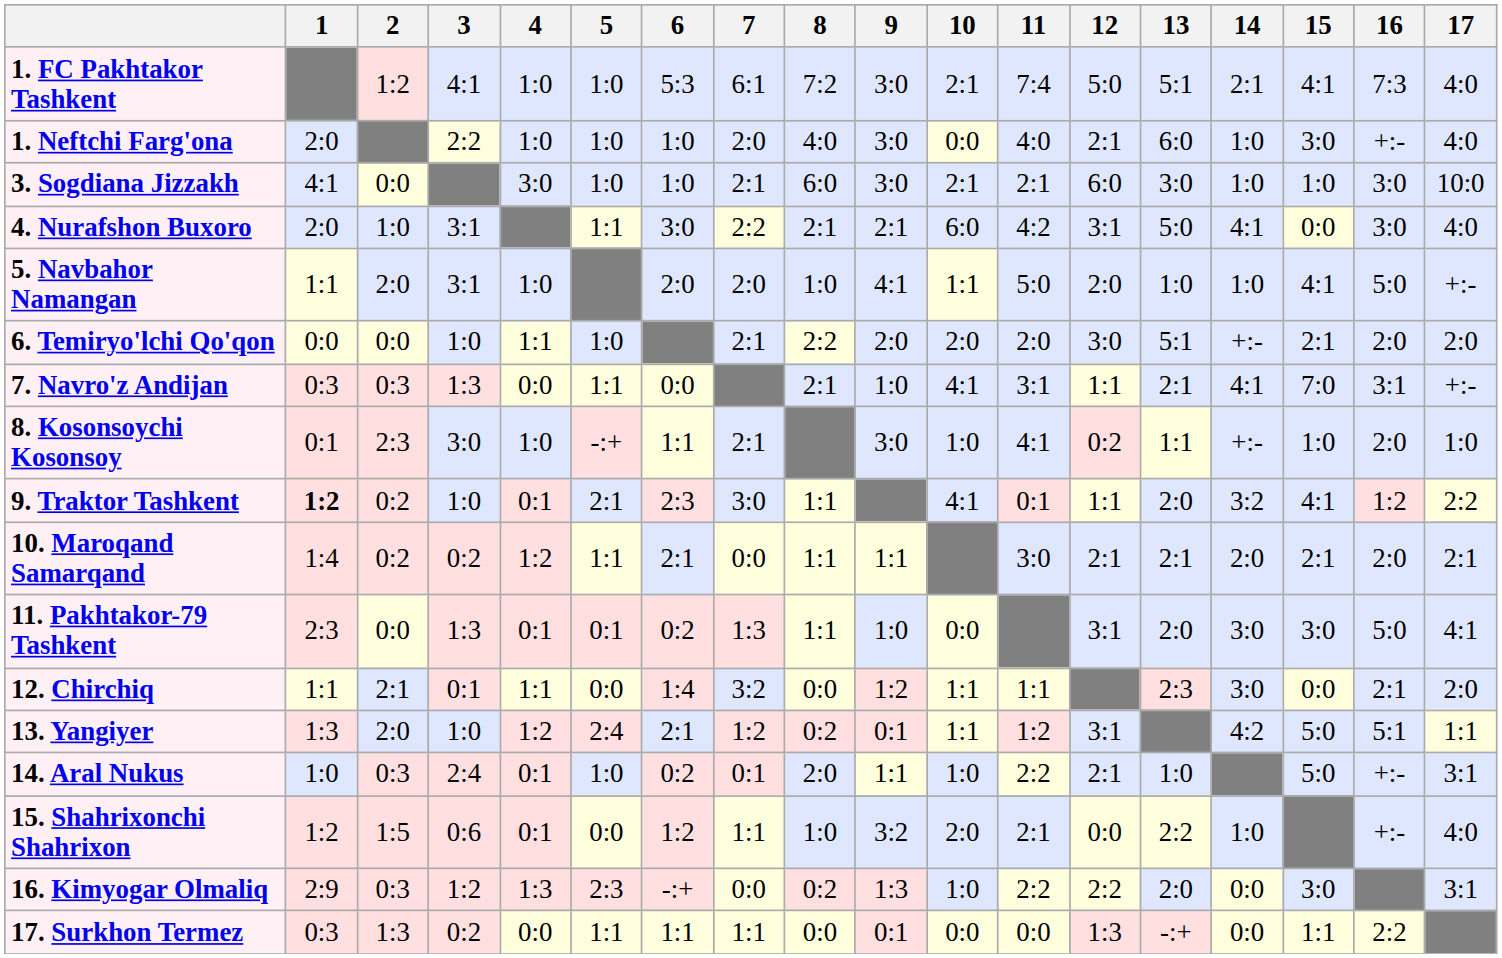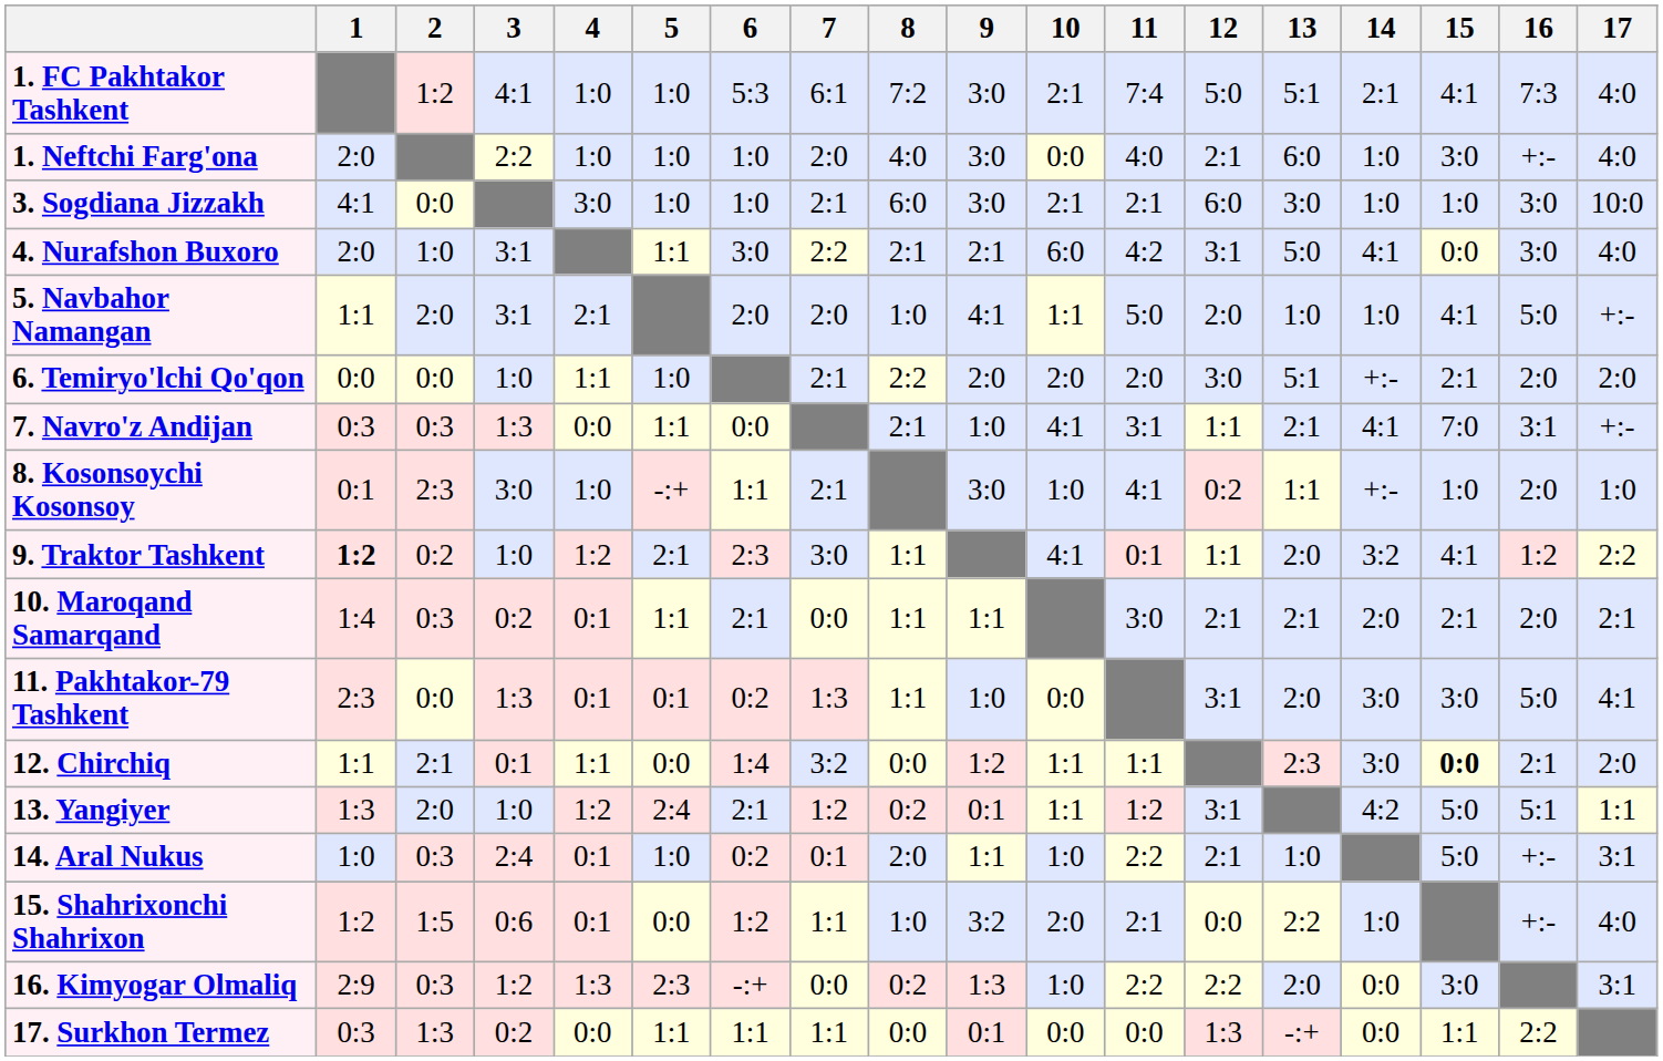5. Navbahor Namangan | 4: 1:0 -> 2:1
9. Traktor Tashkent | 4: 0:1 -> 1:2
10. Maroqand Samarqand | 2: 0:2 -> 0:3
10. Maroqand Samarqand | 4: 1:2 -> 0:1
12. Chirchiq | 15: normal -> bold
